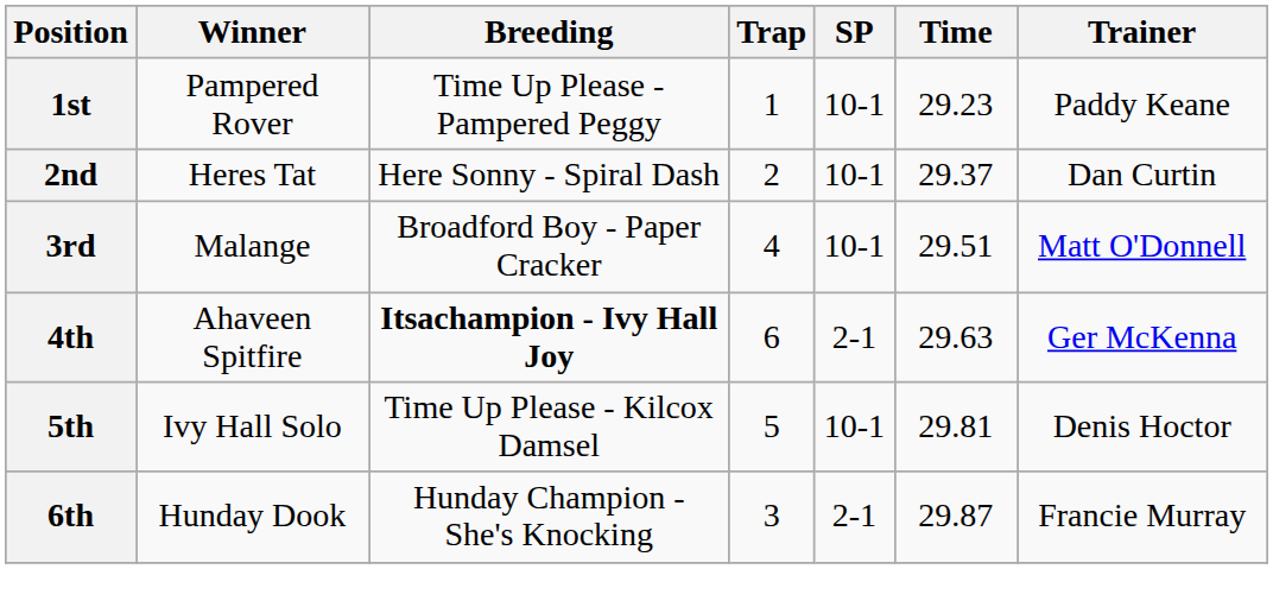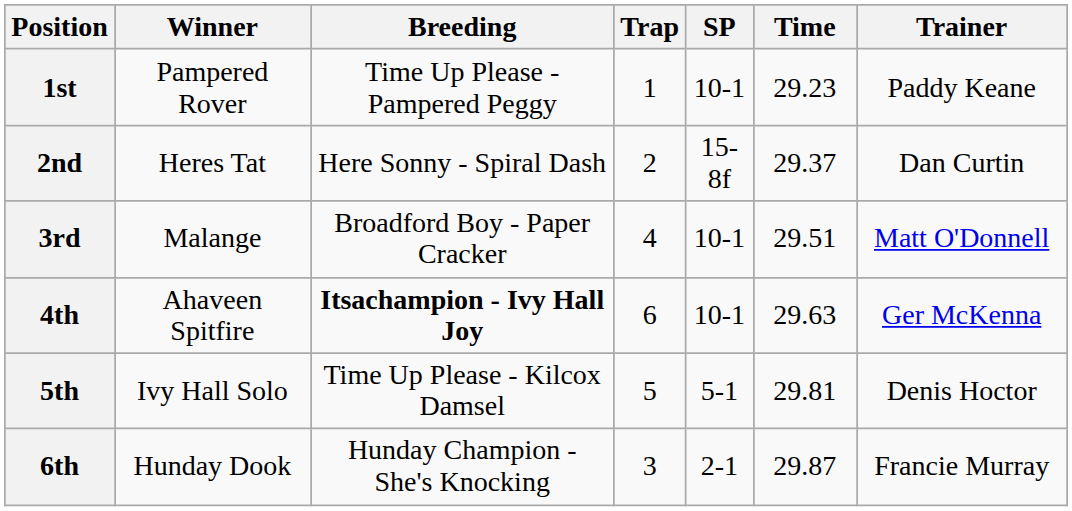2nd | SP: 10-1 -> 15-8f
4th | SP: 2-1 -> 10-1
5th | SP: 10-1 -> 5-1
